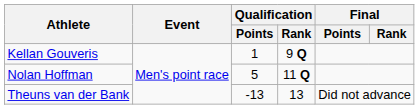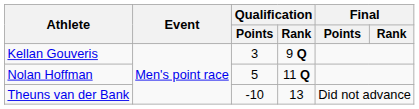Kellan Gouveris | Qualification / Points: 1 -> 3
Theuns van der Bank | Qualification / Points: -13 -> -10
